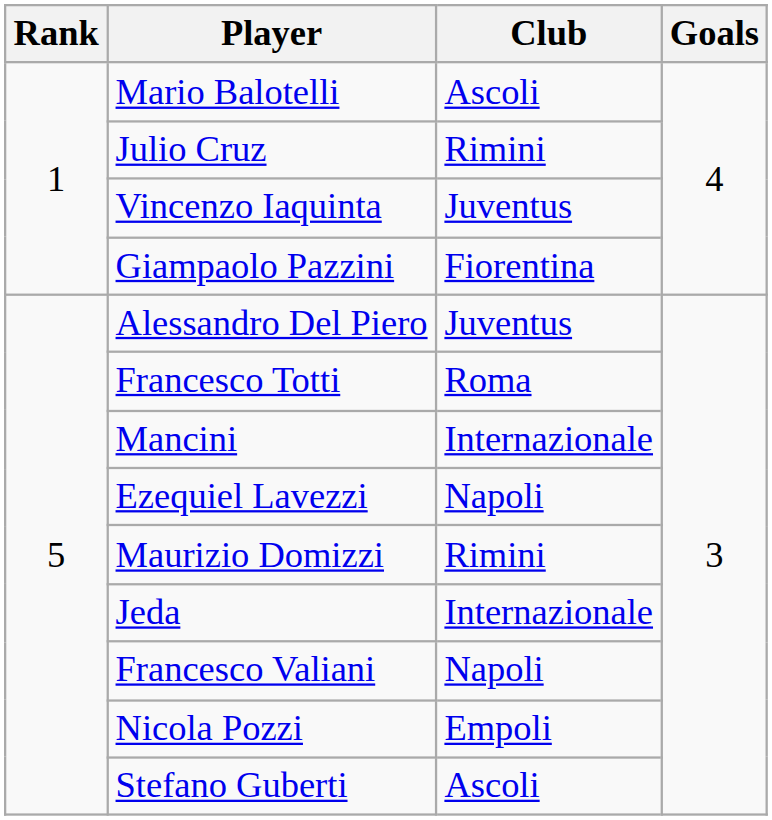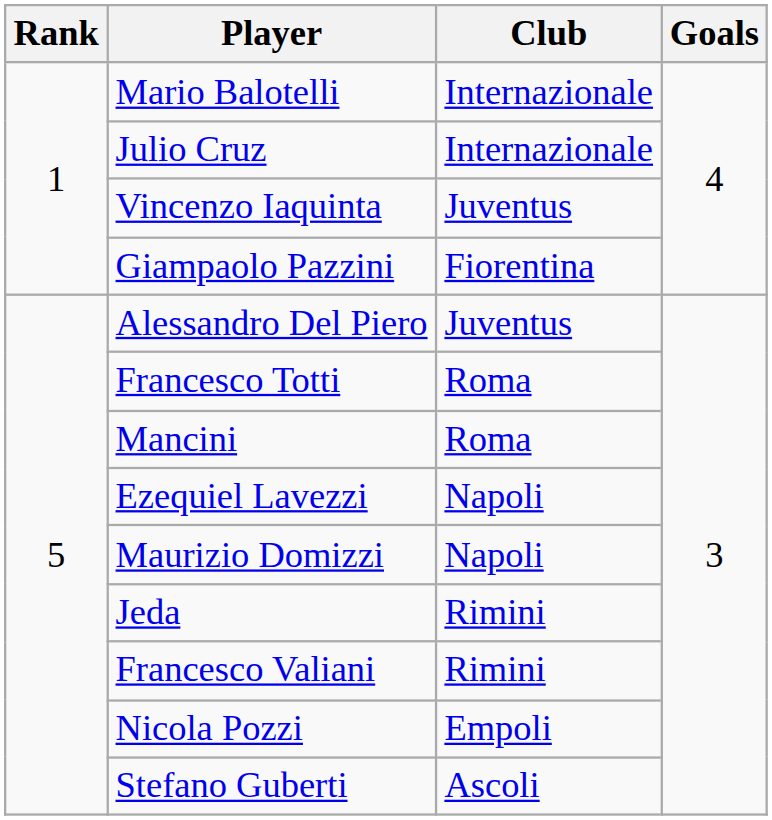Mario Balotelli | Club: Ascoli -> Internazionale
Julio Cruz | Club: Rimini -> Internazionale
Mancini | Club: Internazionale -> Roma
Maurizio Domizzi | Club: Rimini -> Napoli
Jeda | Club: Internazionale -> Rimini
Francesco Valiani | Club: Napoli -> Rimini
